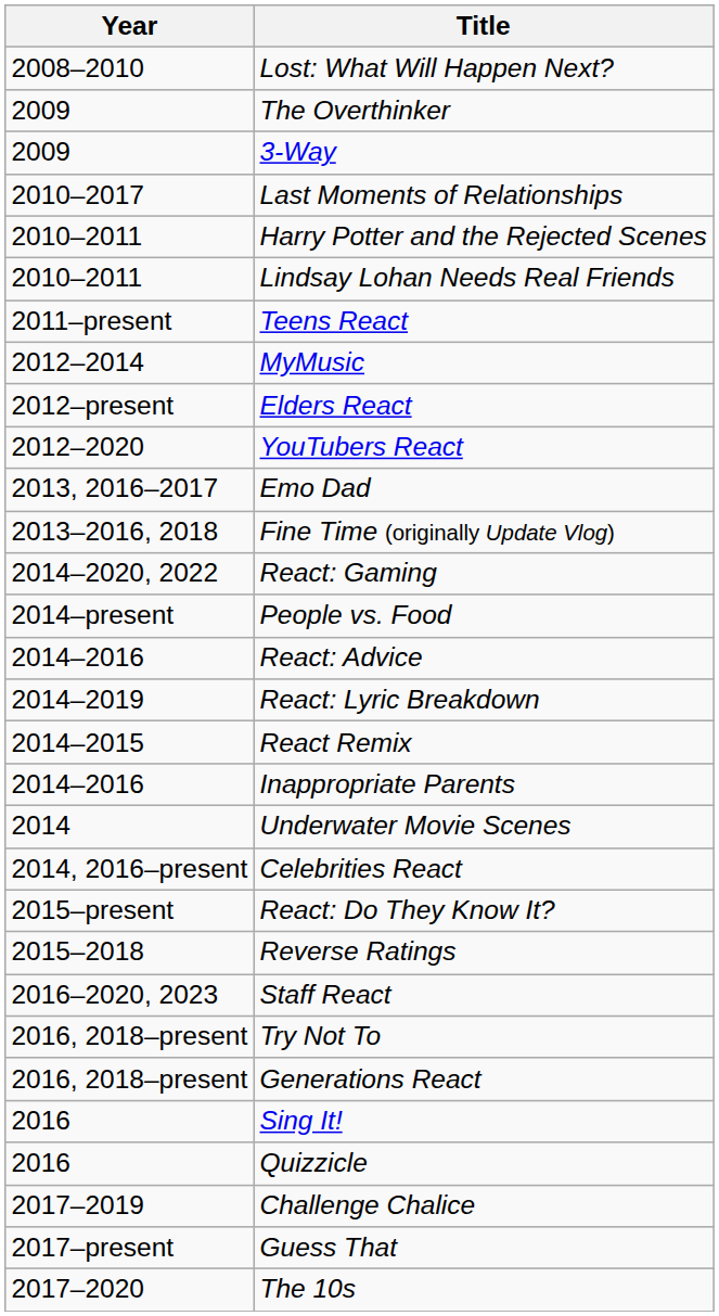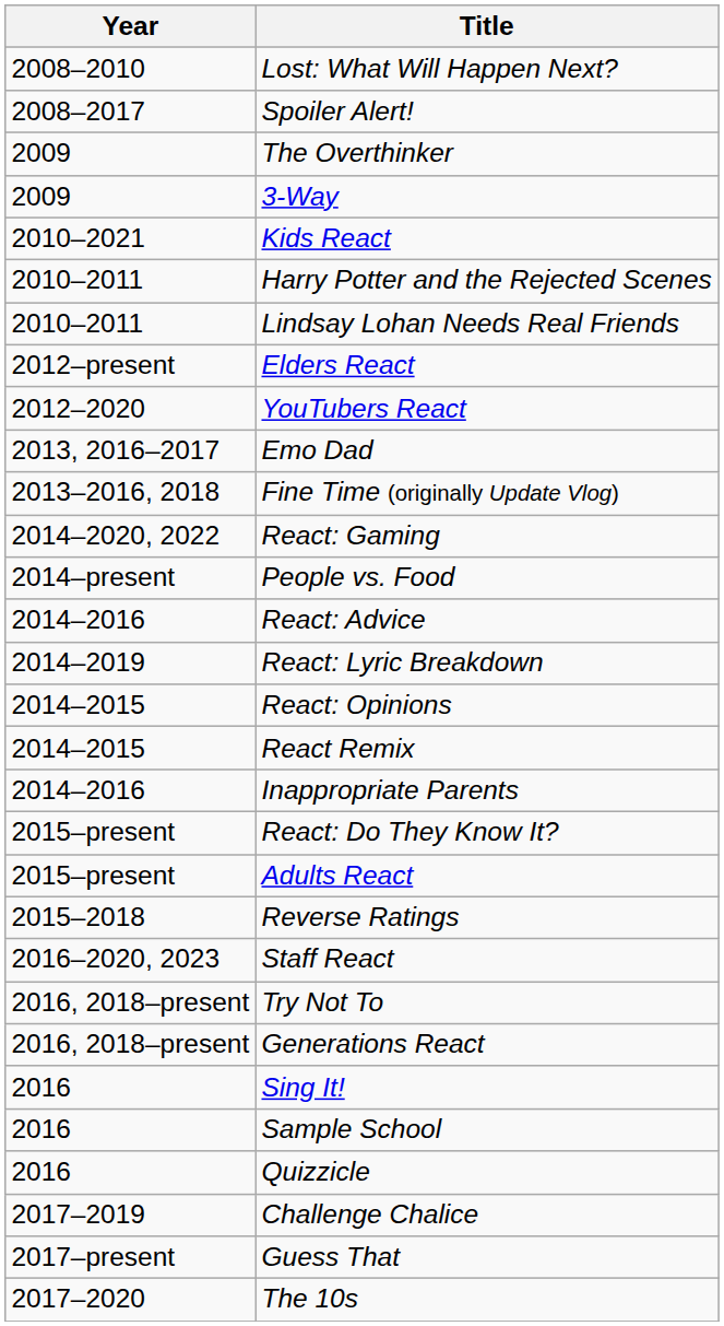+ row: 2008–2017 | Spoiler Alert!
- row: 2010–2017 | Last Moments of Relationships
+ row: 2010–2021 | Kids React
- row: 2011–present | Teens React
- row: 2012–2014 | MyMusic
+ row: 2014–2015 | React: Opinions
- row: 2014 | Underwater Movie Scenes
- row: 2014, 2016–present | Celebrities React
+ row: 2015–present | Adults React
+ row: 2016 | Sample School
